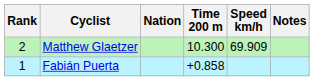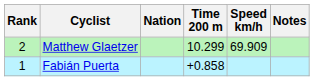Matthew Glaetzer | Time 200 m: 10.300 -> 10.299
